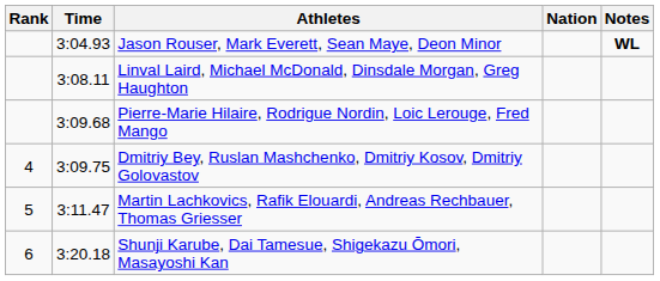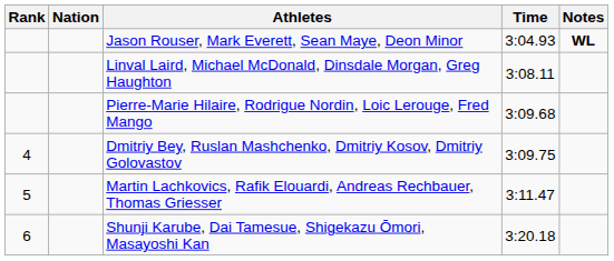columns swapped: Nation <-> Time
